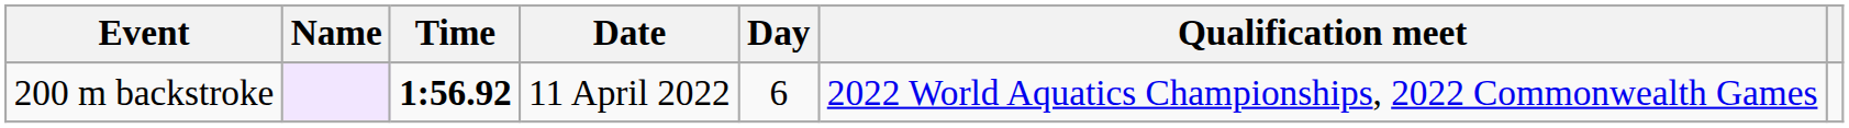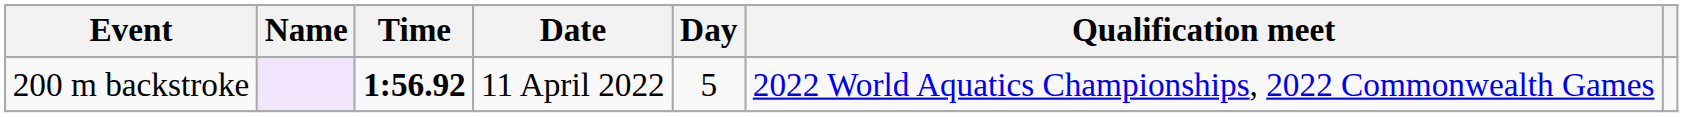200 m backstroke | Day: 6 -> 5
